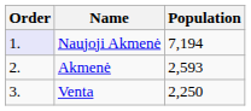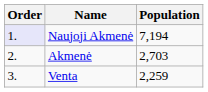Akmenė | Population: 2,593 -> 2,703
Venta | Population: 2,250 -> 2,259
